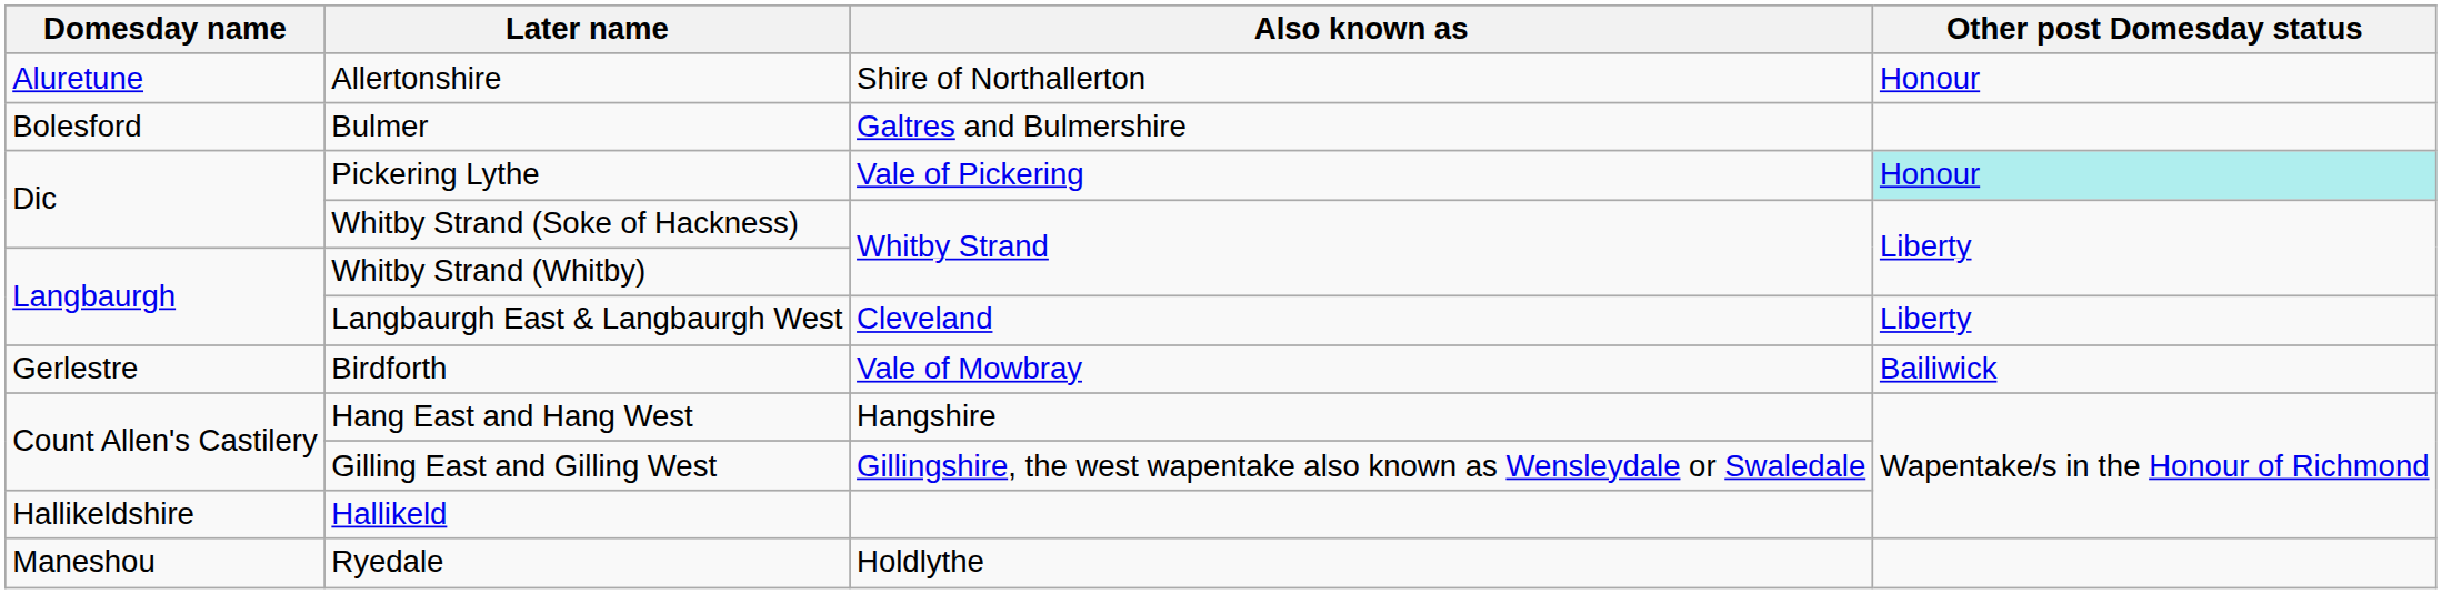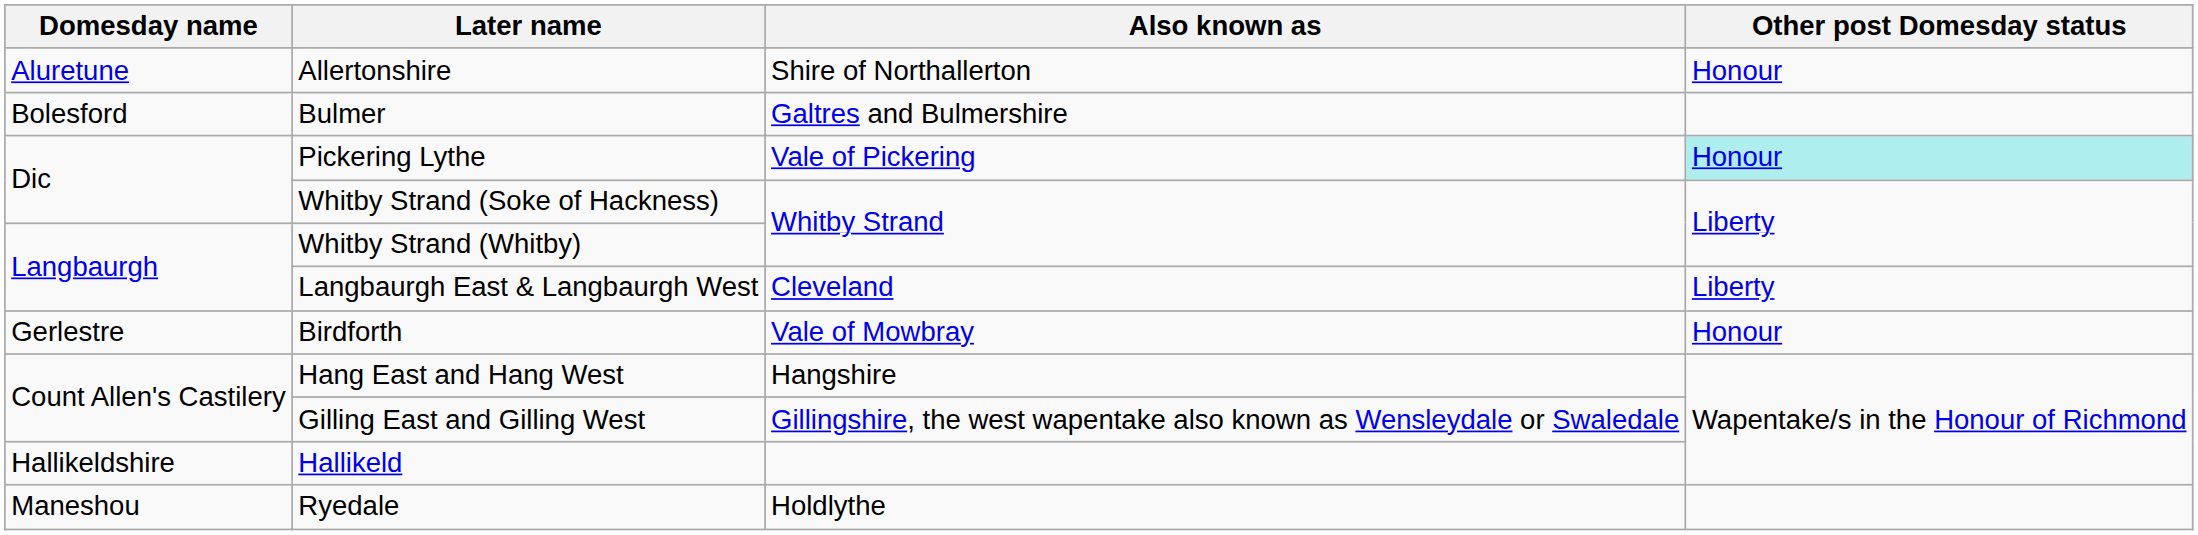Birdforth | Other post Domesday status: Bailiwick -> Honour
